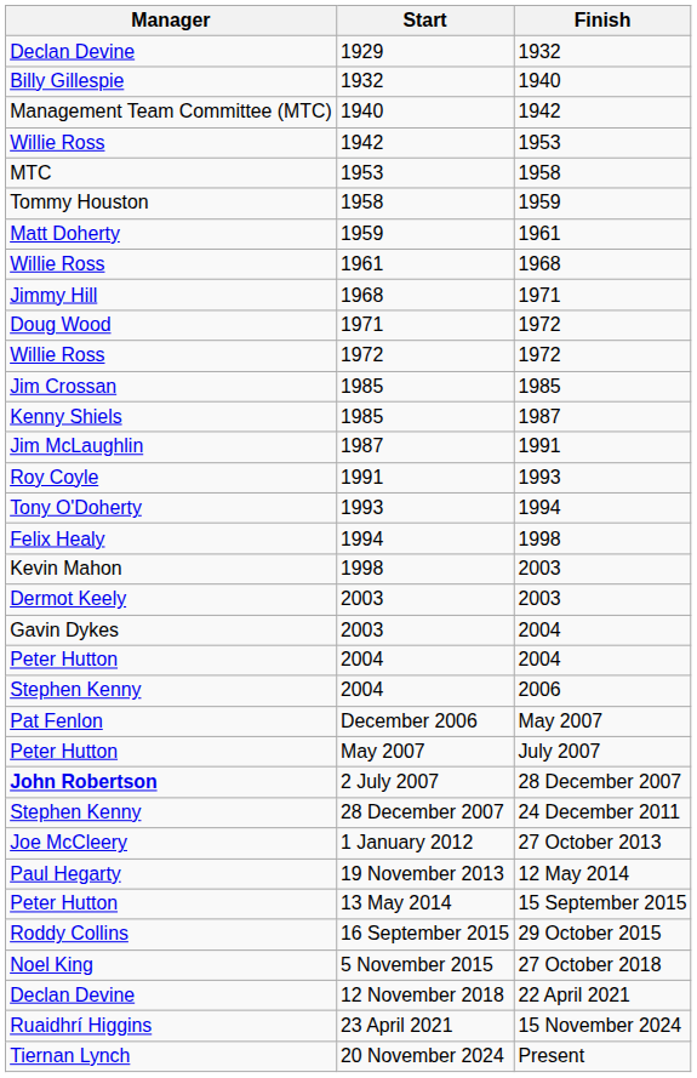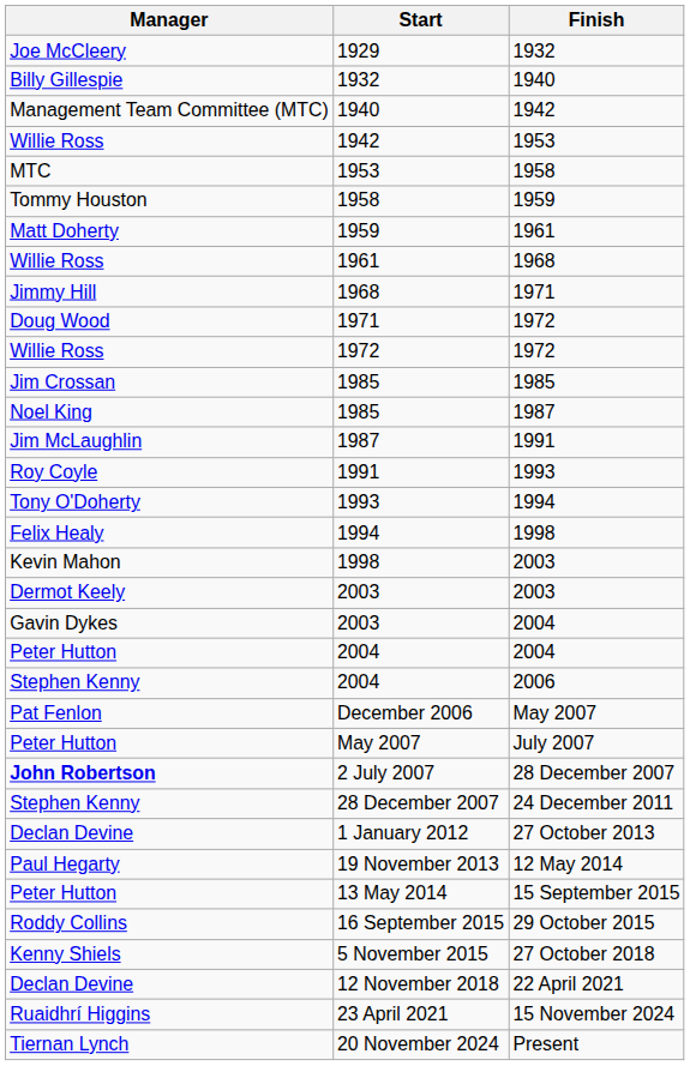1929 | Manager: Declan Devine -> Joe McCleery
1985 / 1987 | Manager: Kenny Shiels -> Noel King
1 January 2012 | Manager: Joe McCleery -> Declan Devine
5 November 2015 | Manager: Noel King -> Kenny Shiels
